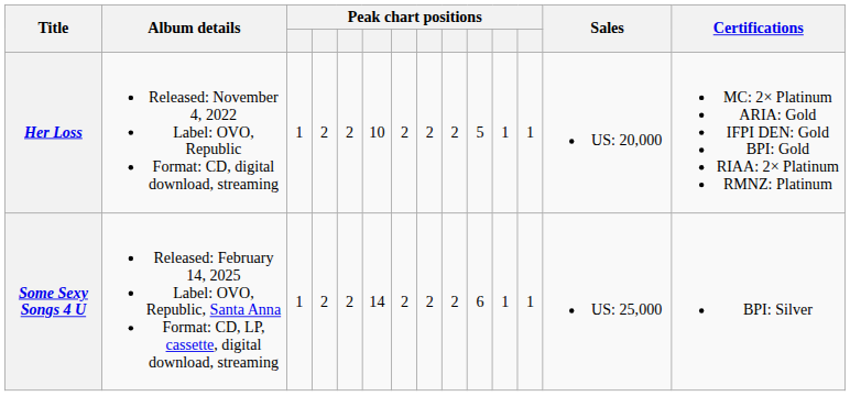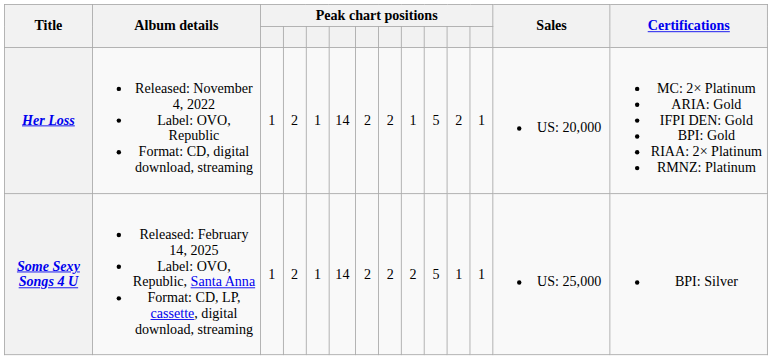Her Loss | column 5: 2 -> 1
Her Loss | column 6: 10 -> 14
Her Loss | column 9: 2 -> 1
Her Loss | column 11: 1 -> 2
Some Sexy Songs 4 U | column 5: 2 -> 1
Some Sexy Songs 4 U | column 10: 6 -> 5
